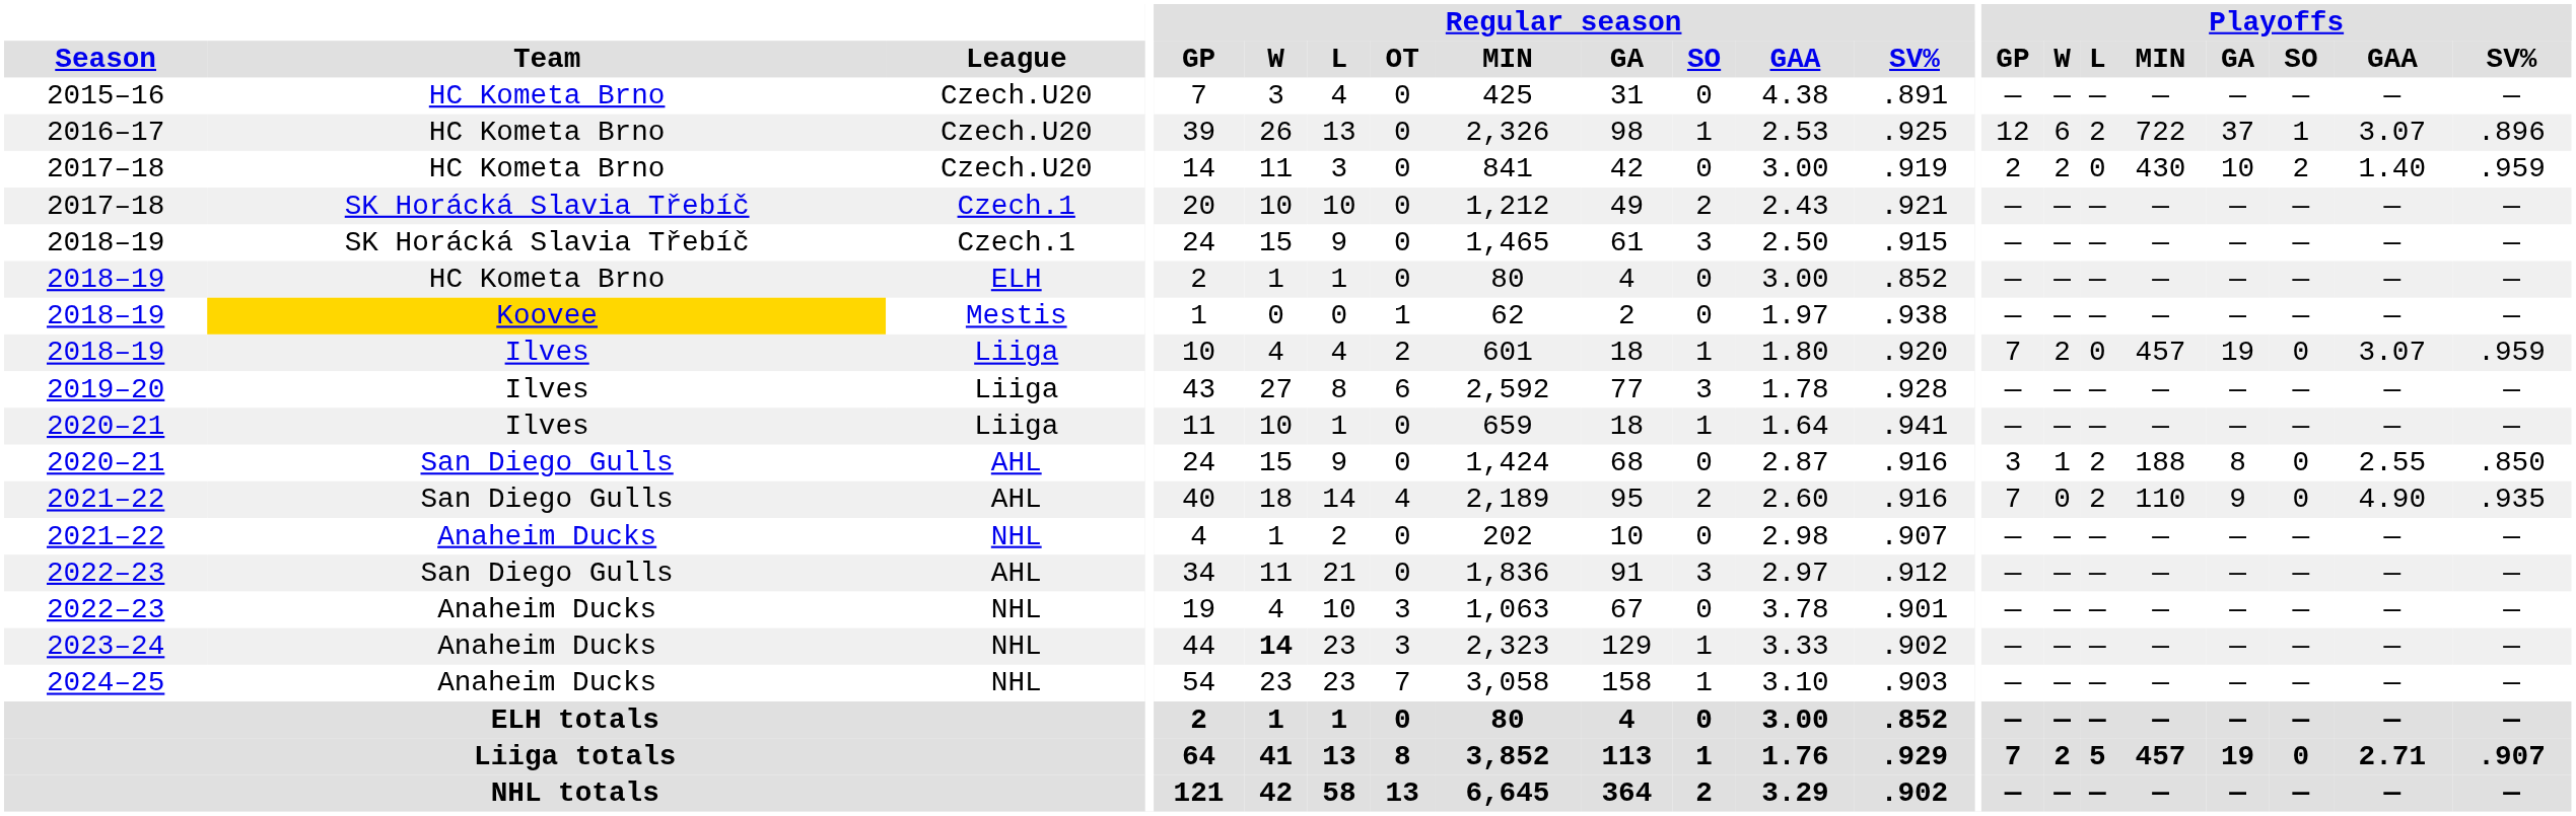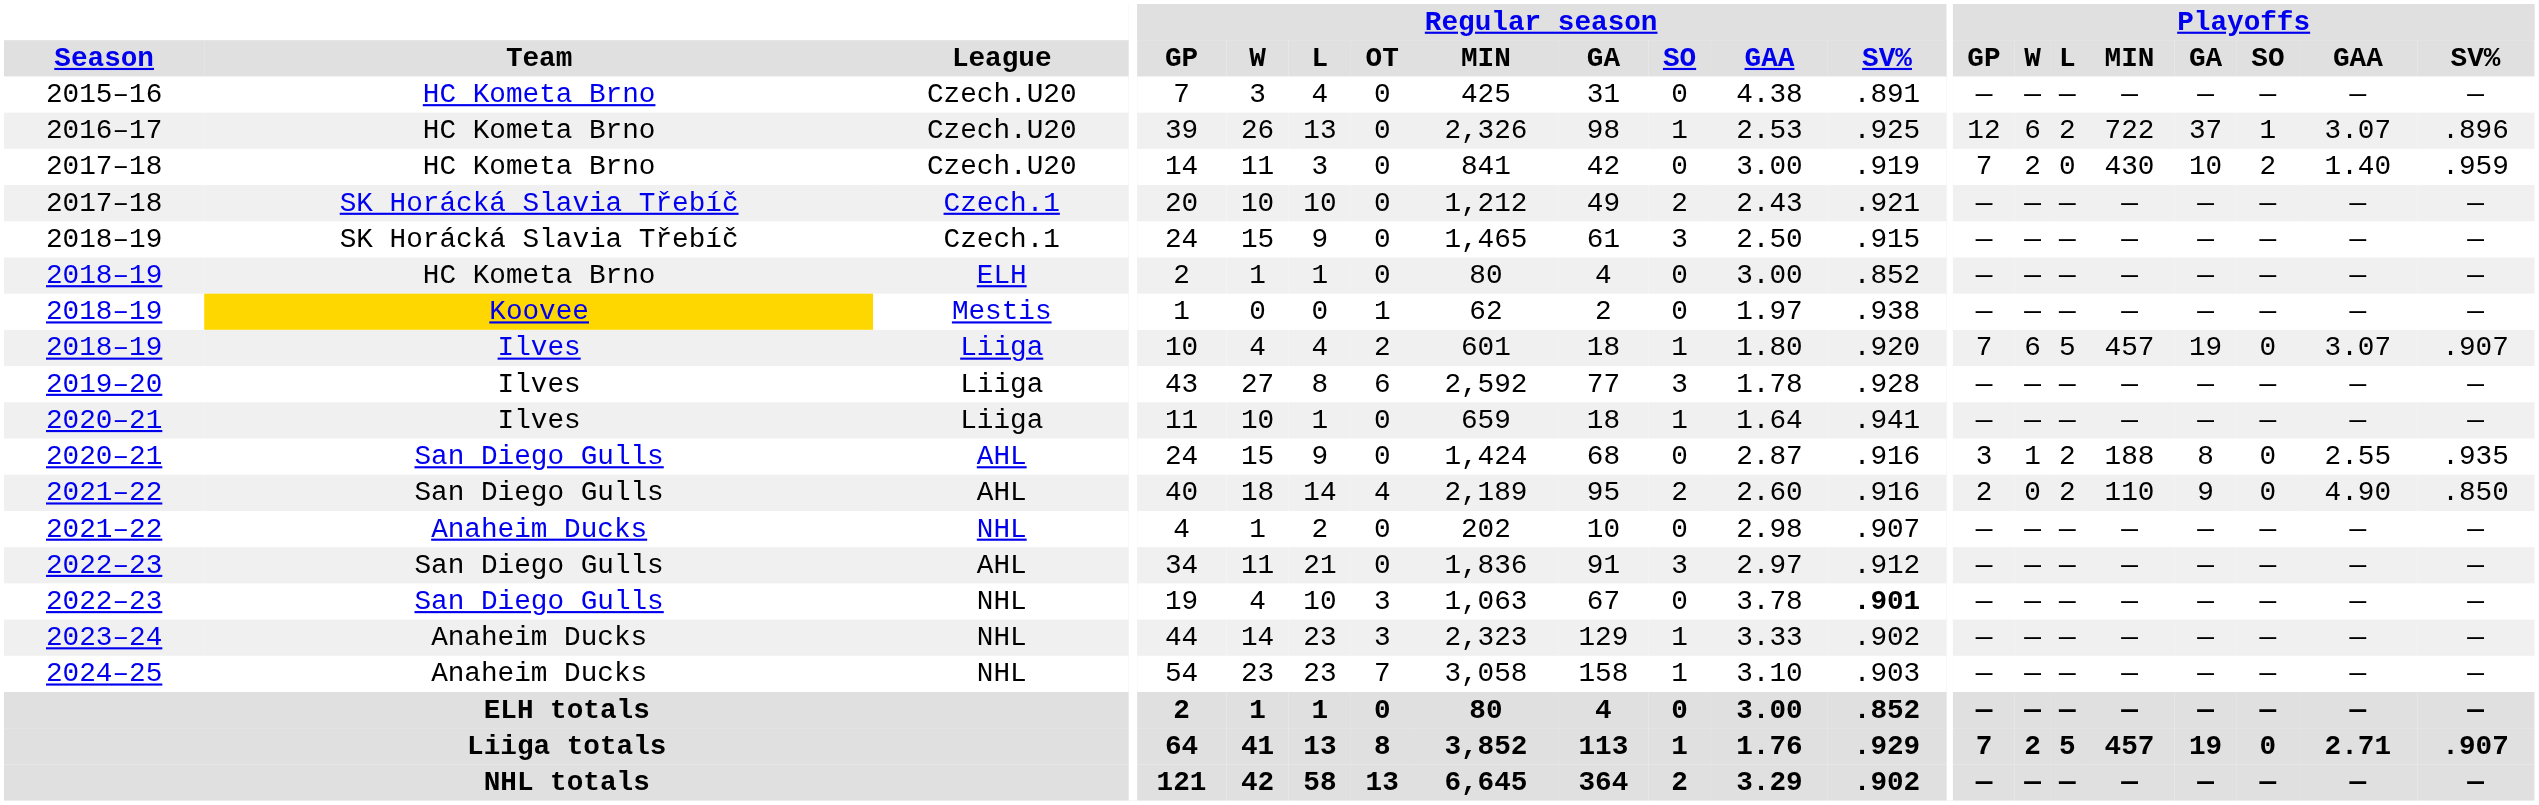2017–18 / Czech.U20 | Playoffs / GP: 2 -> 7
2018–19 / Liiga | Playoffs / W: 2 -> 6
2018–19 / Liiga | Playoffs / L: 0 -> 5
2018–19 / Liiga | Playoffs / SV%: .959 -> .907
2020–21 / AHL | Playoffs / SV%: .850 -> .935
2021–22 / AHL | Playoffs / GP: 7 -> 2
2021–22 / AHL | Playoffs / SV%: .935 -> .850
2022–23 / NHL | Team: Anaheim Ducks -> San Diego Gulls
2022–23 / NHL | Regular season / SV%: normal -> bold
2023–24 | Regular season / W: bold -> normal
